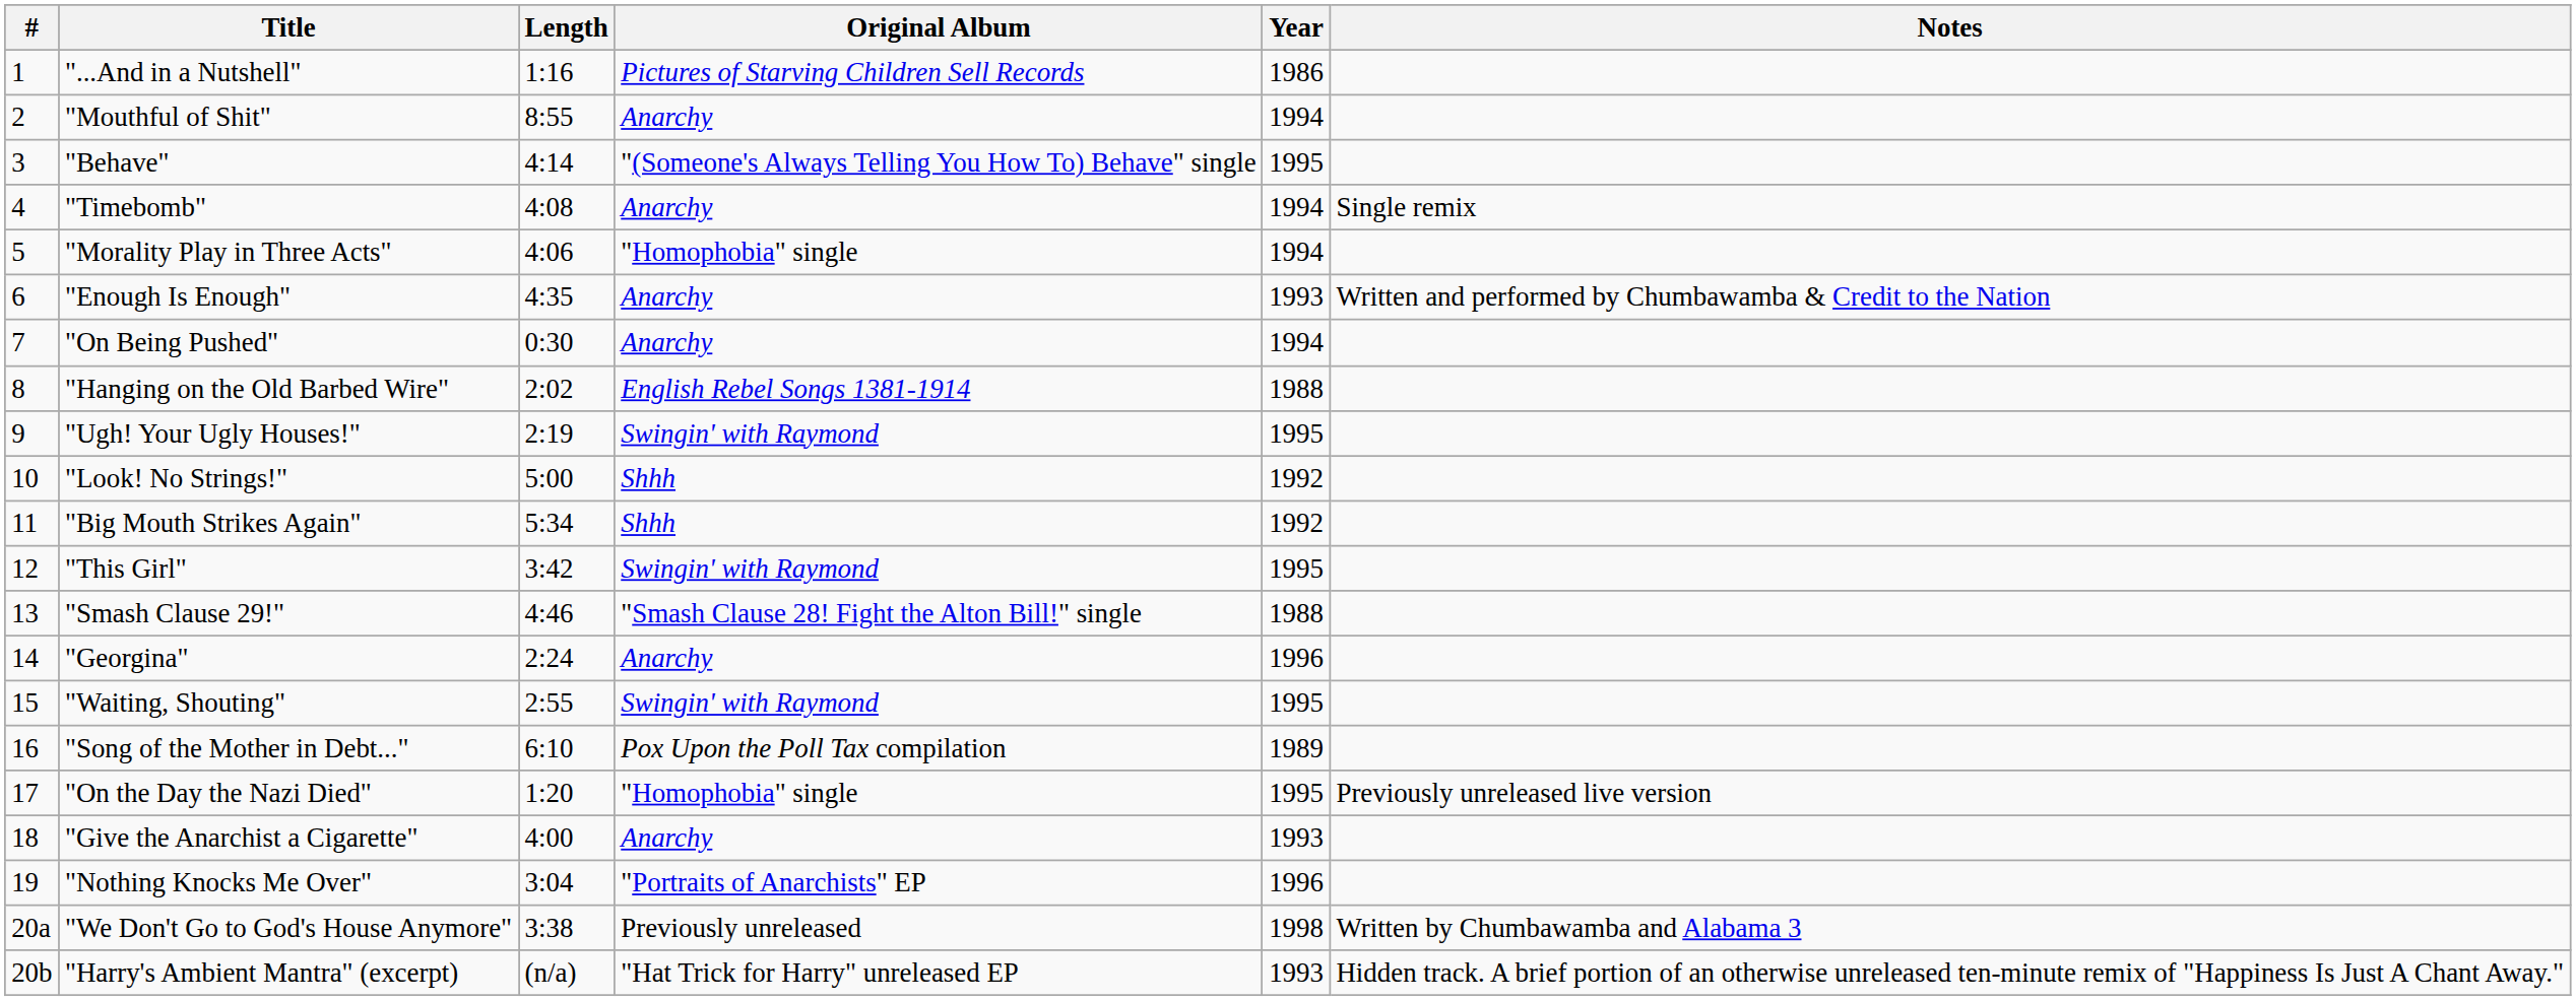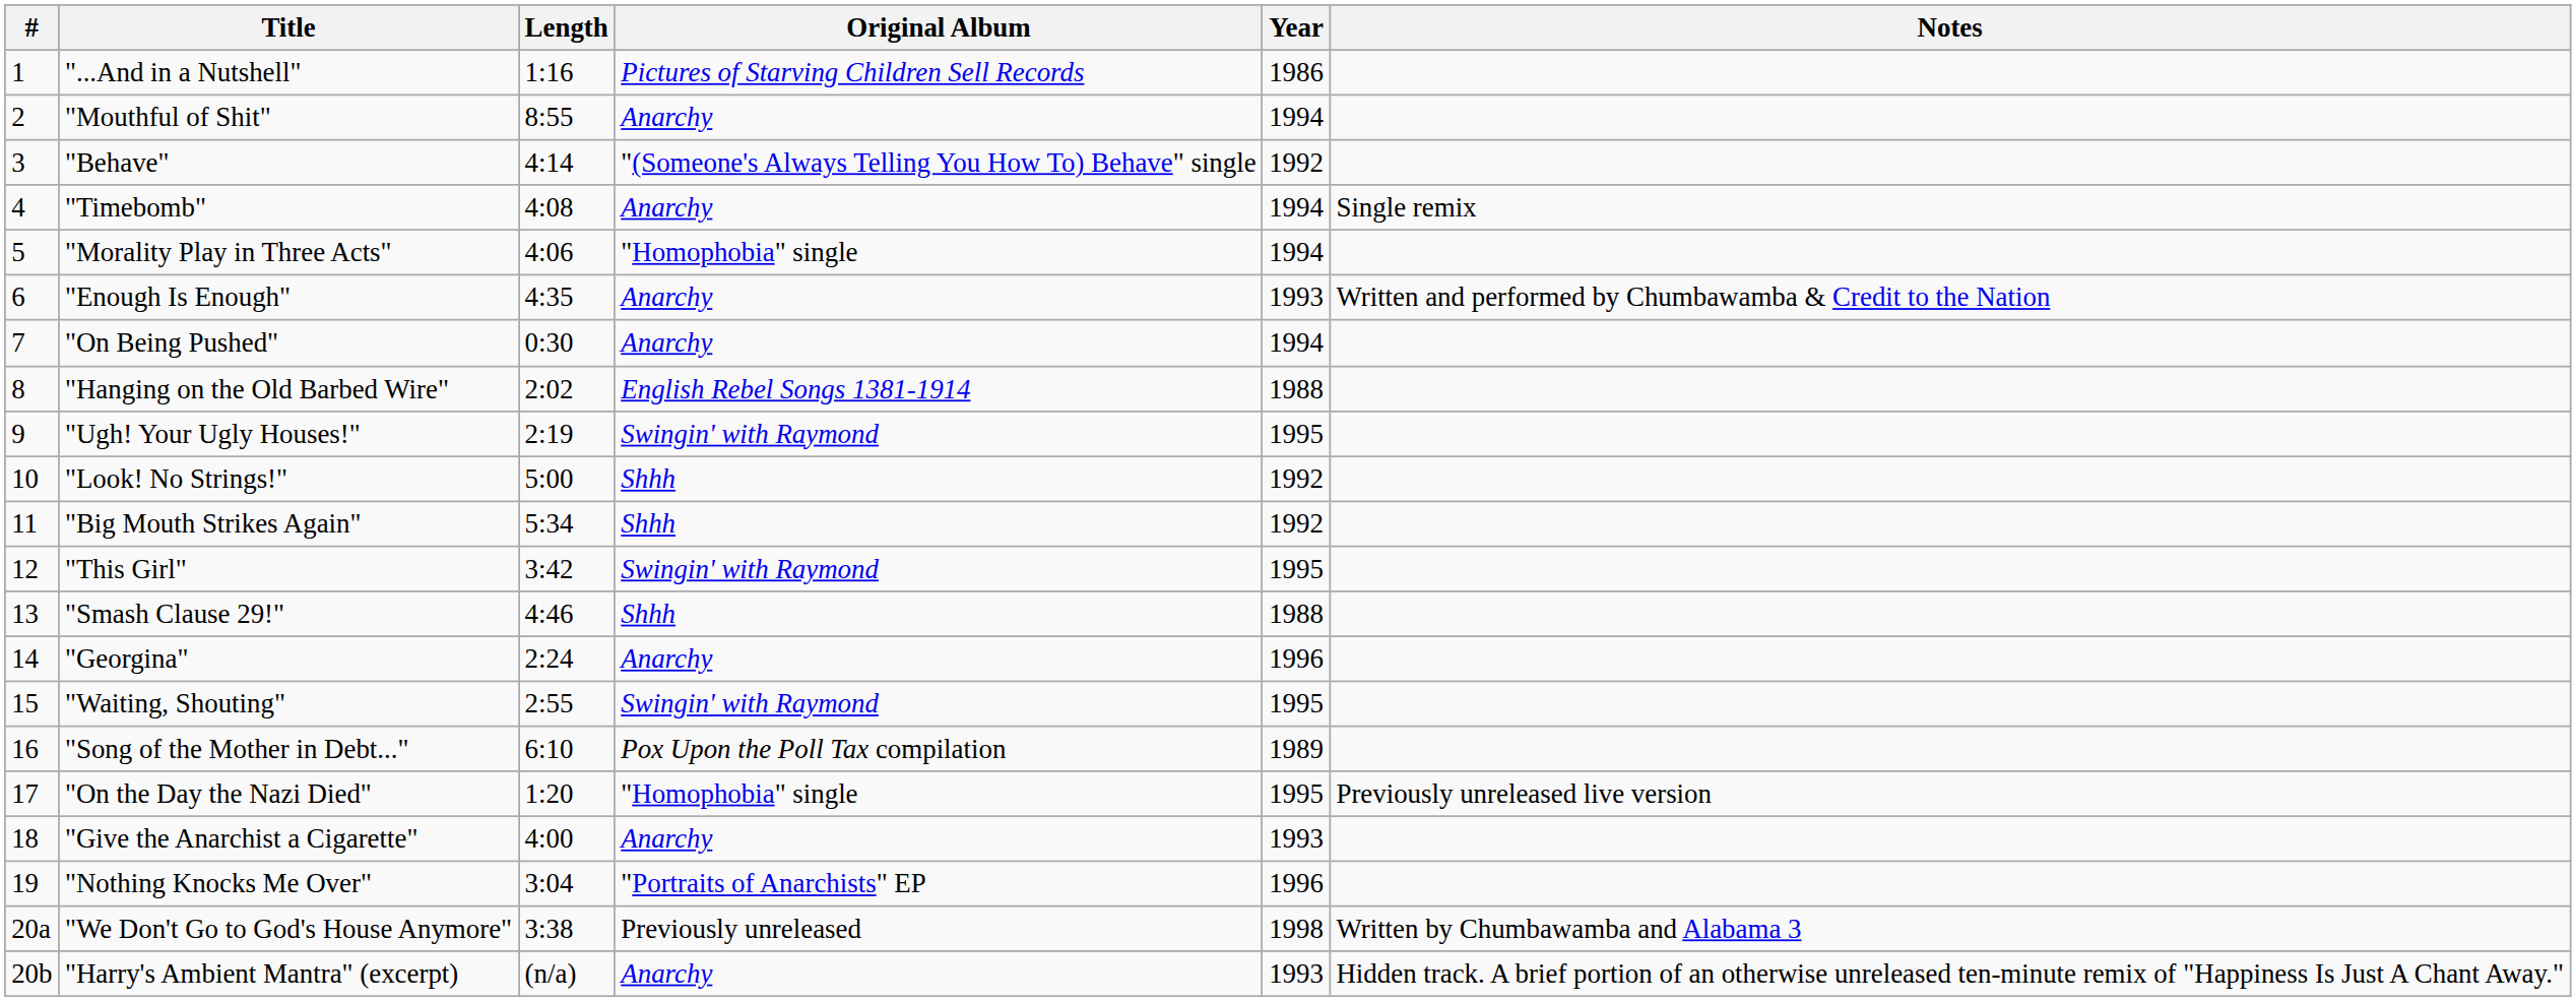"Behave" | Year: 1995 -> 1992
"Smash Clause 29!" | Original Album: "Smash Clause 28! Fight the Alton Bill!" single -> Shhh
"Harry's Ambient Mantra" (excerpt) | Original Album: "Hat Trick for Harry" unreleased EP -> Anarchy
